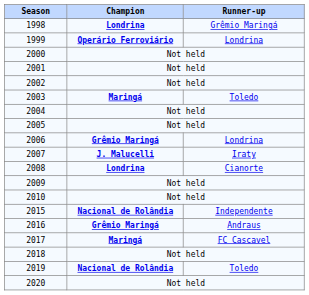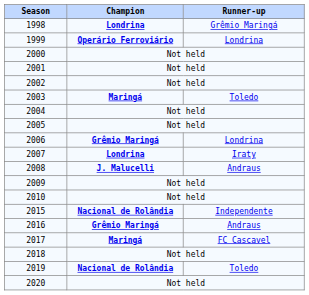2007 | Champion: J. Malucelli -> Londrina
2008 | Champion: Londrina -> J. Malucelli
2008 | Runner-up: Cianorte -> Andraus
